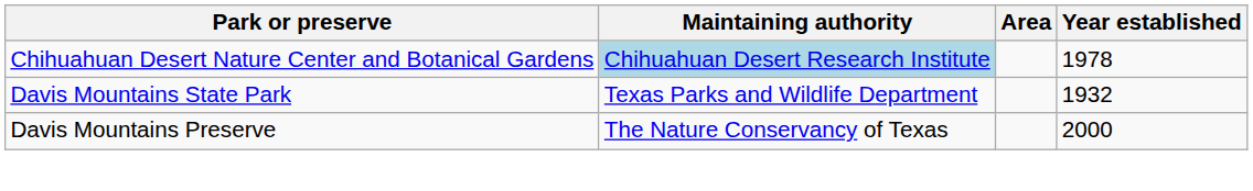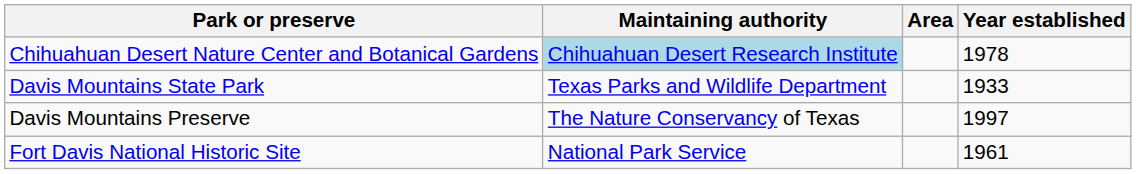Davis Mountains State Park | Year established: 1932 -> 1933
Davis Mountains Preserve | Year established: 2000 -> 1997
+ row: Fort Davis National Historic Site | National Park Service | 1961
